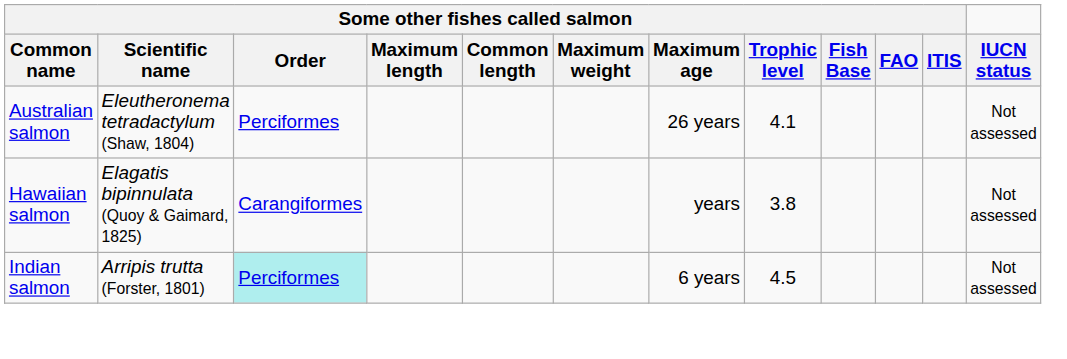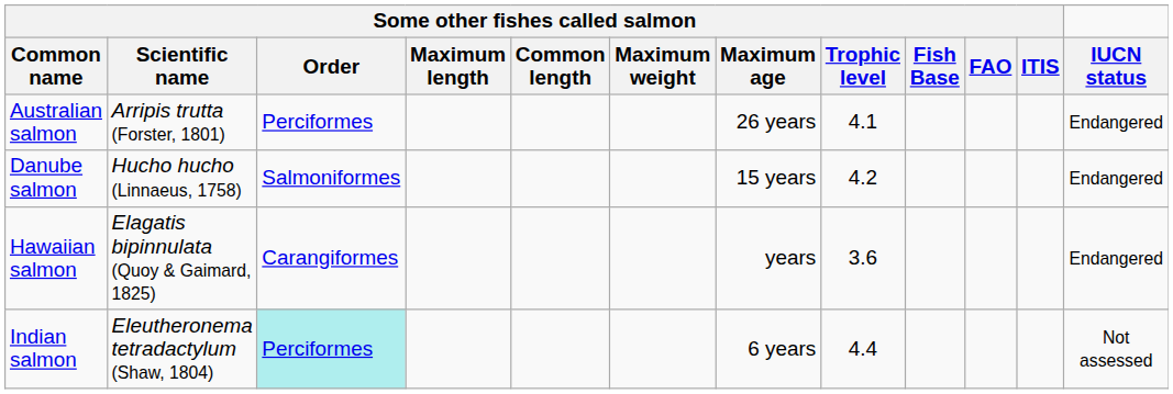Australian salmon | Some other fishes called salmon / Scientific name: Eleutheronema tetradactylum (Shaw, 1804) -> Arripis trutta (Forster, 1801)
Australian salmon | IUCN status: Not assessed -> Endangered
+ row: Danube salmon | Hucho hucho (Linnaeus, 1758) | Salmoniformes | 15 years | 4.2 | Endangered
Hawaiian salmon | Some other fishes called salmon / Trophic level: 3.8 -> 3.6
Hawaiian salmon | IUCN status: Not assessed -> Endangered
Indian salmon | Some other fishes called salmon / Scientific name: Arripis trutta (Forster, 1801) -> Eleutheronema tetradactylum (Shaw, 1804)
Indian salmon | Some other fishes called salmon / Trophic level: 4.5 -> 4.4
